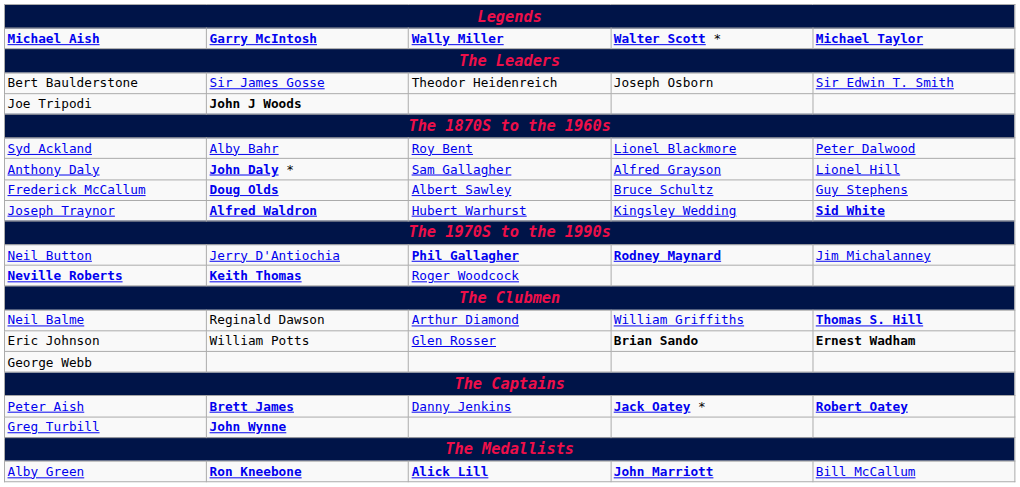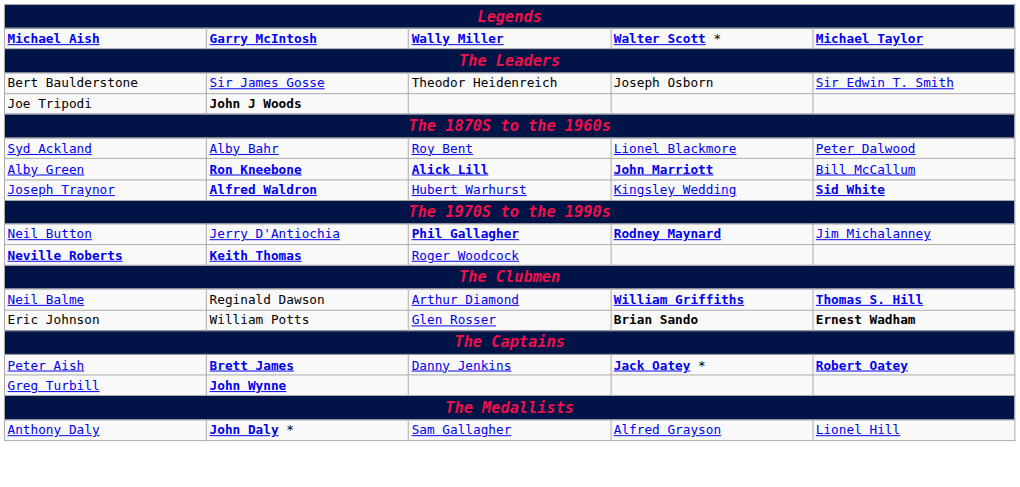rows swapped: Anthony Daly <-> Alby Green
- row: Frederick McCallum | Doug Olds | Albert Sawley | Bruce Schultz | Guy Stephens
Neil Balme | column 4: normal -> bold
- row: George Webb
